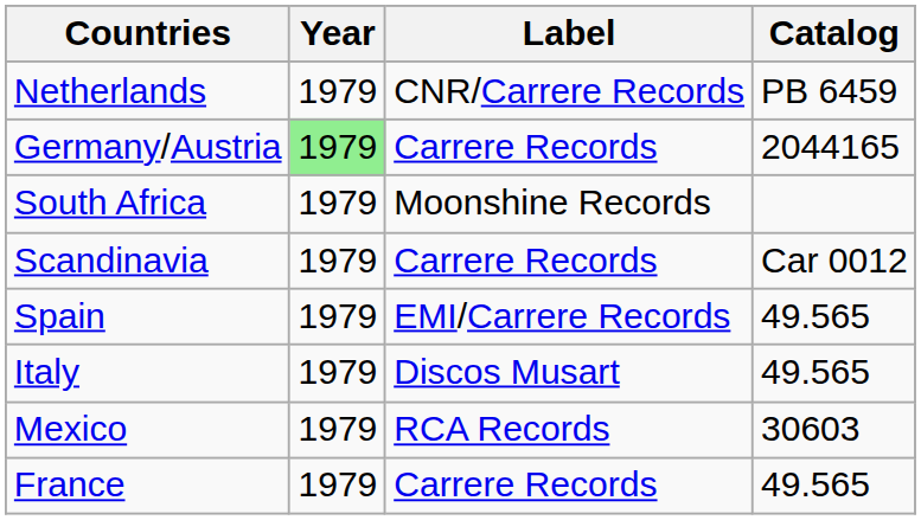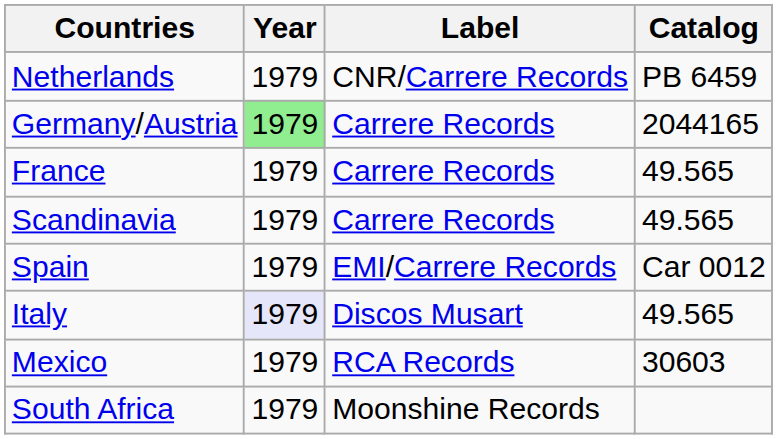rows swapped: France <-> South Africa
Scandinavia | Catalog: Car 0012 -> 49.565
Spain | Catalog: 49.565 -> Car 0012
Italy | Year: no background -> lavender background
